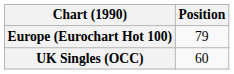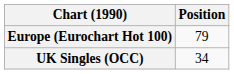UK Singles (OCC) | Position: 60 -> 34
